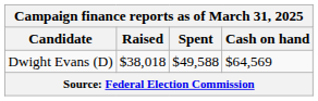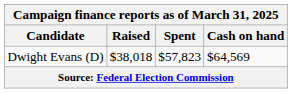Dwight Evans (D) | Spent: $49,588 -> $57,823
